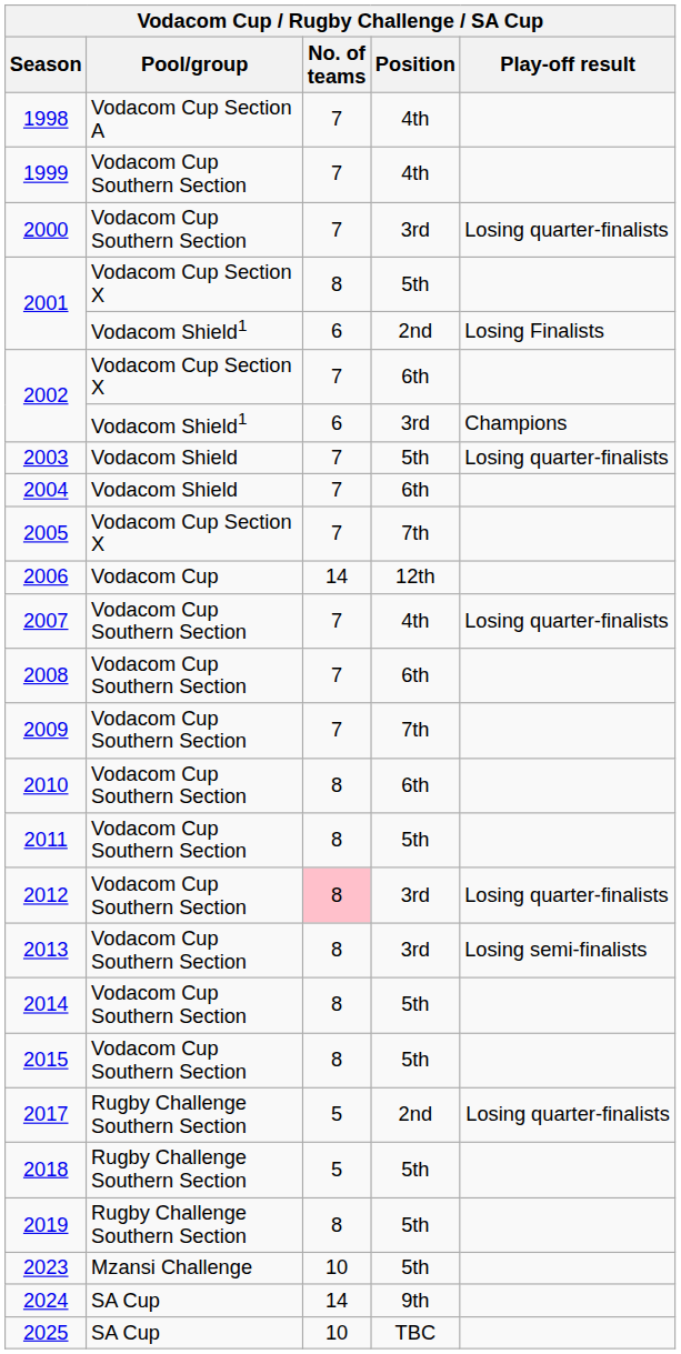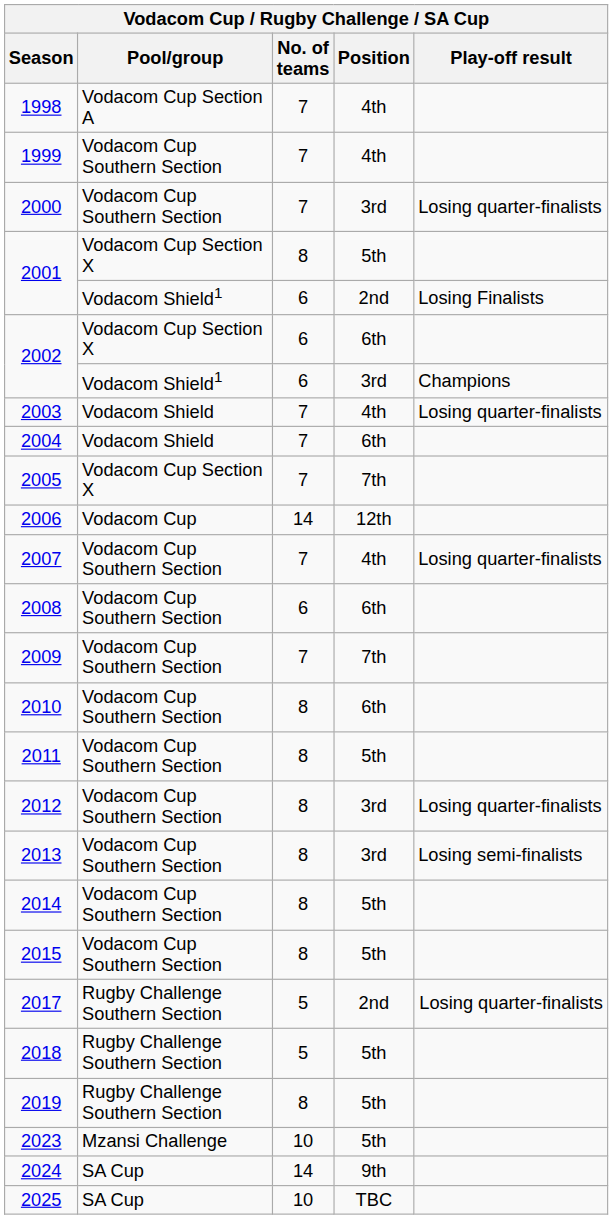2002 / Vodacom Cup Section X | No. of teams: 7 -> 6
2003 | Position: 5th -> 4th
2008 | No. of teams: 7 -> 6
2012 | No. of teams: pink background -> no background
